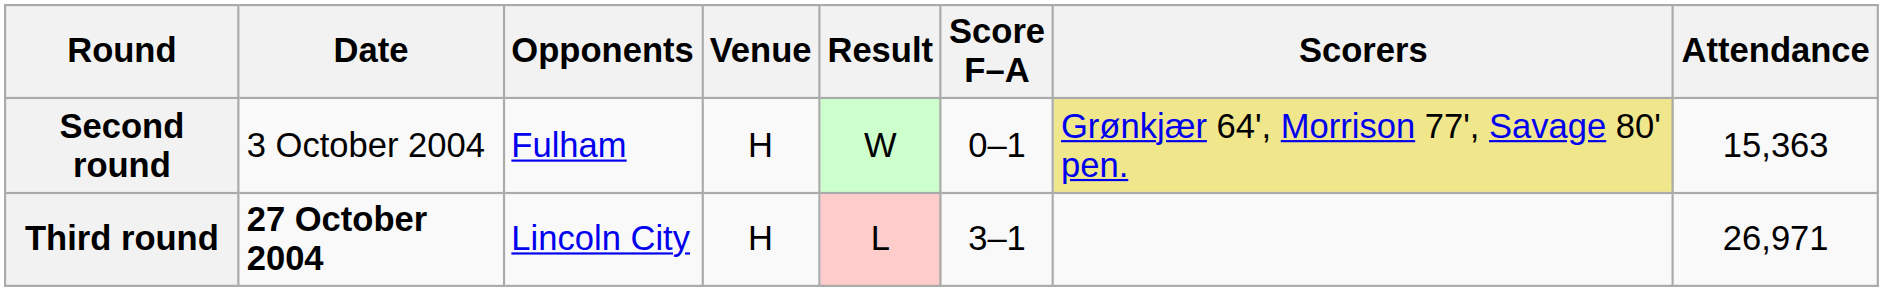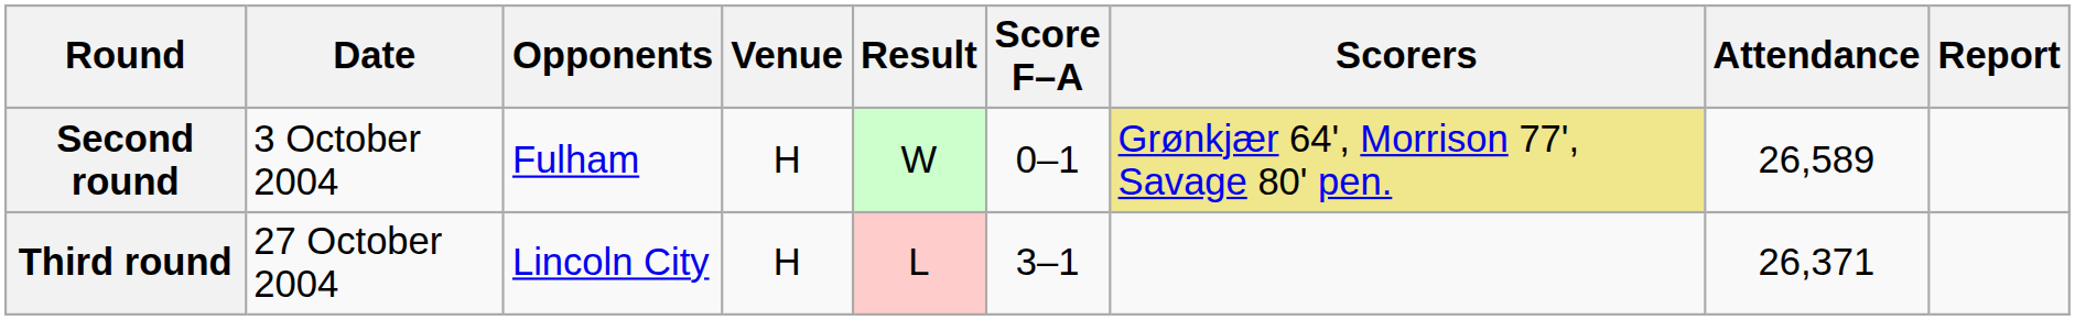+ column: Report
Second round | Attendance: 15,363 -> 26,589
Third round | Date: bold -> normal
Third round | Attendance: 26,971 -> 26,371
